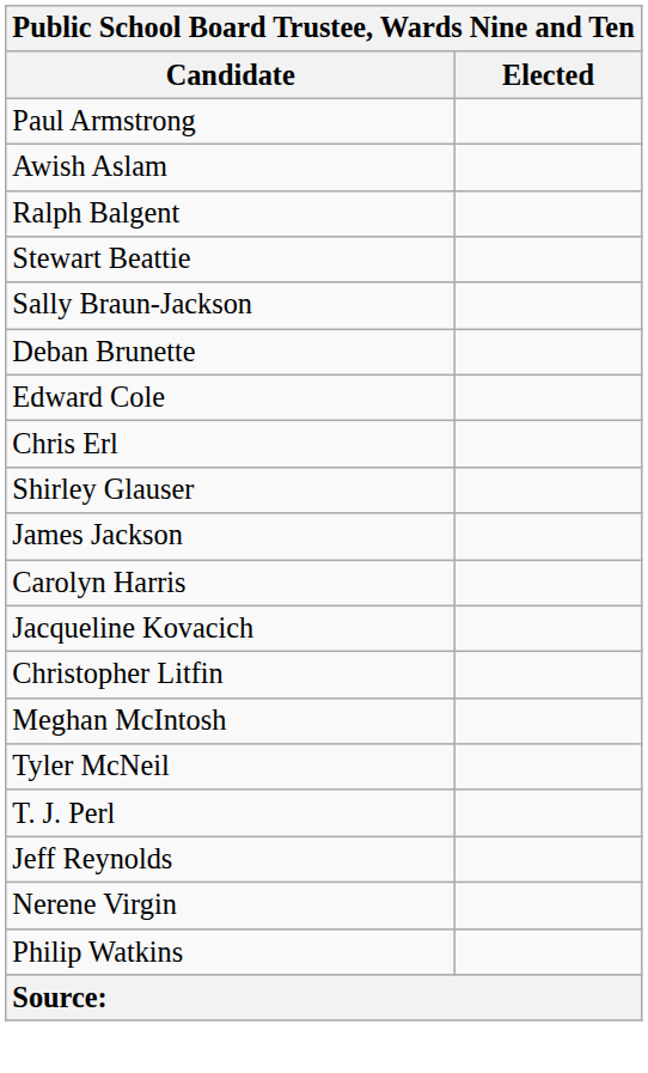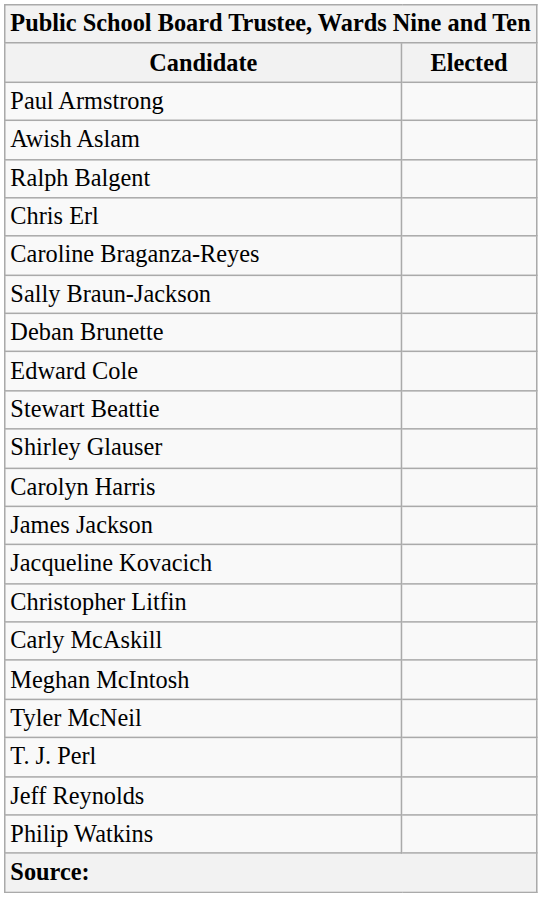rows swapped: Stewart Beattie <-> Chris Erl
+ row: Caroline Braganza-Reyes
rows swapped: Carolyn Harris <-> James Jackson
+ row: Carly McAskill
- row: Nerene Virgin
